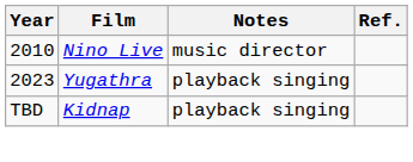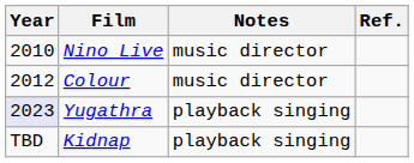+ row: 2012 | Colour | music director
Yugathra | Year: no background -> lavender background
